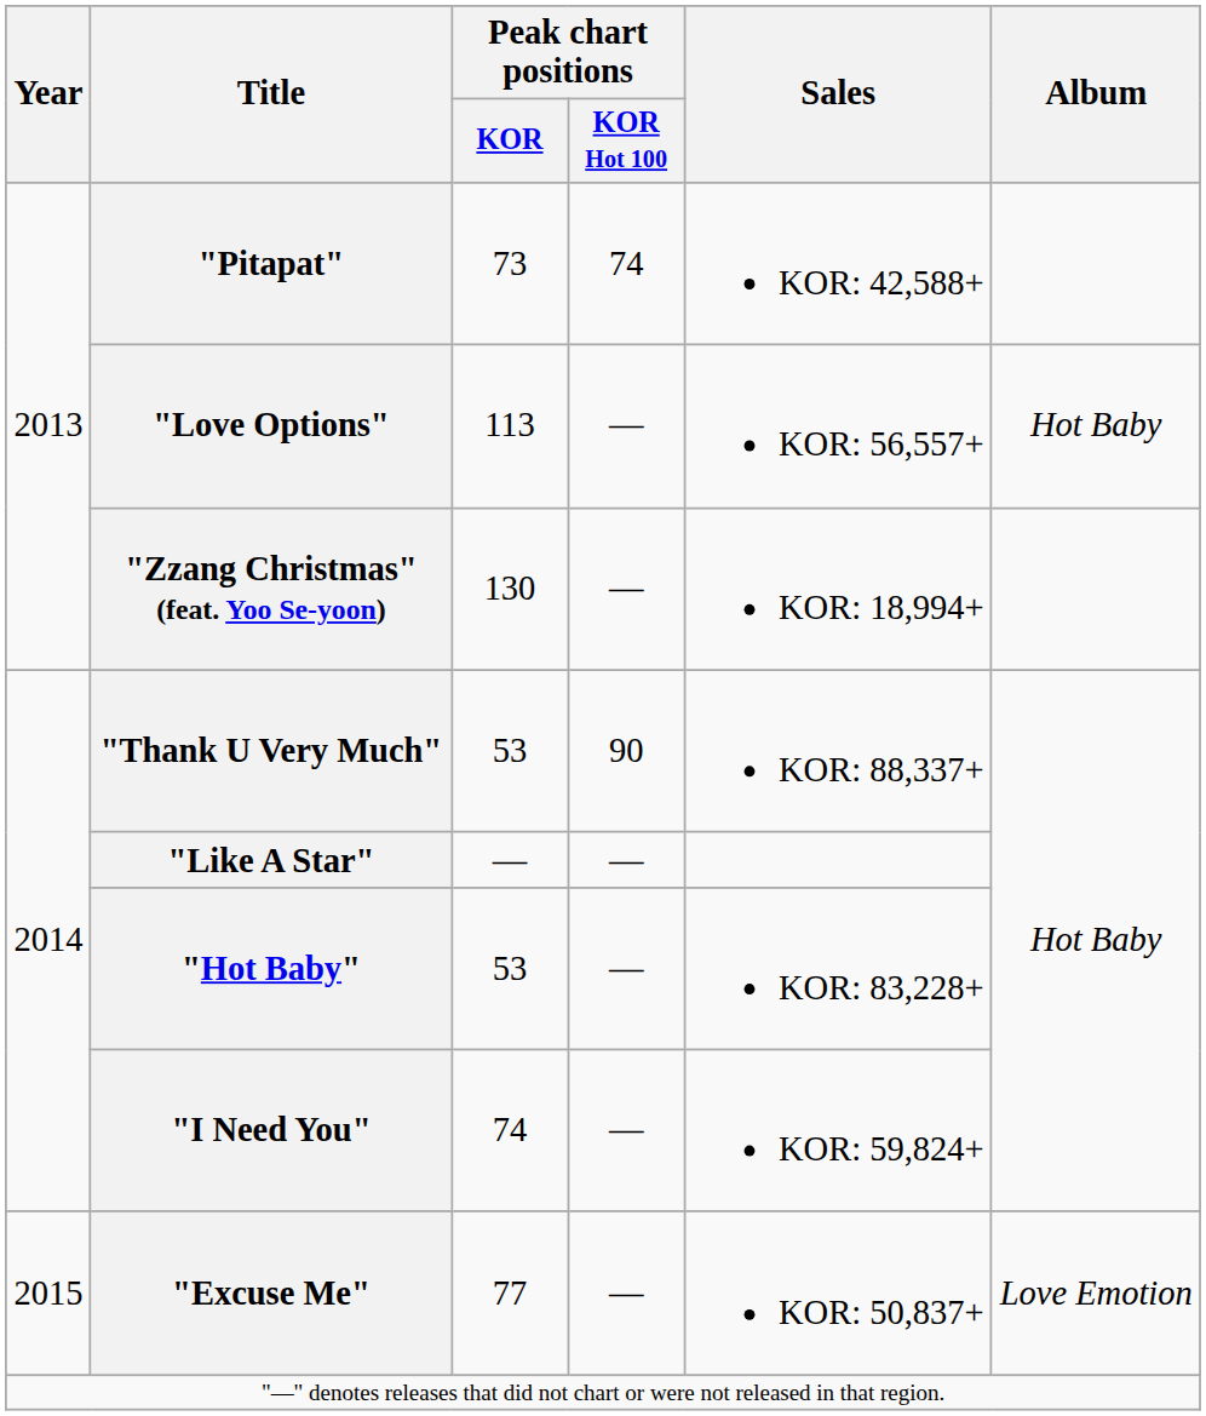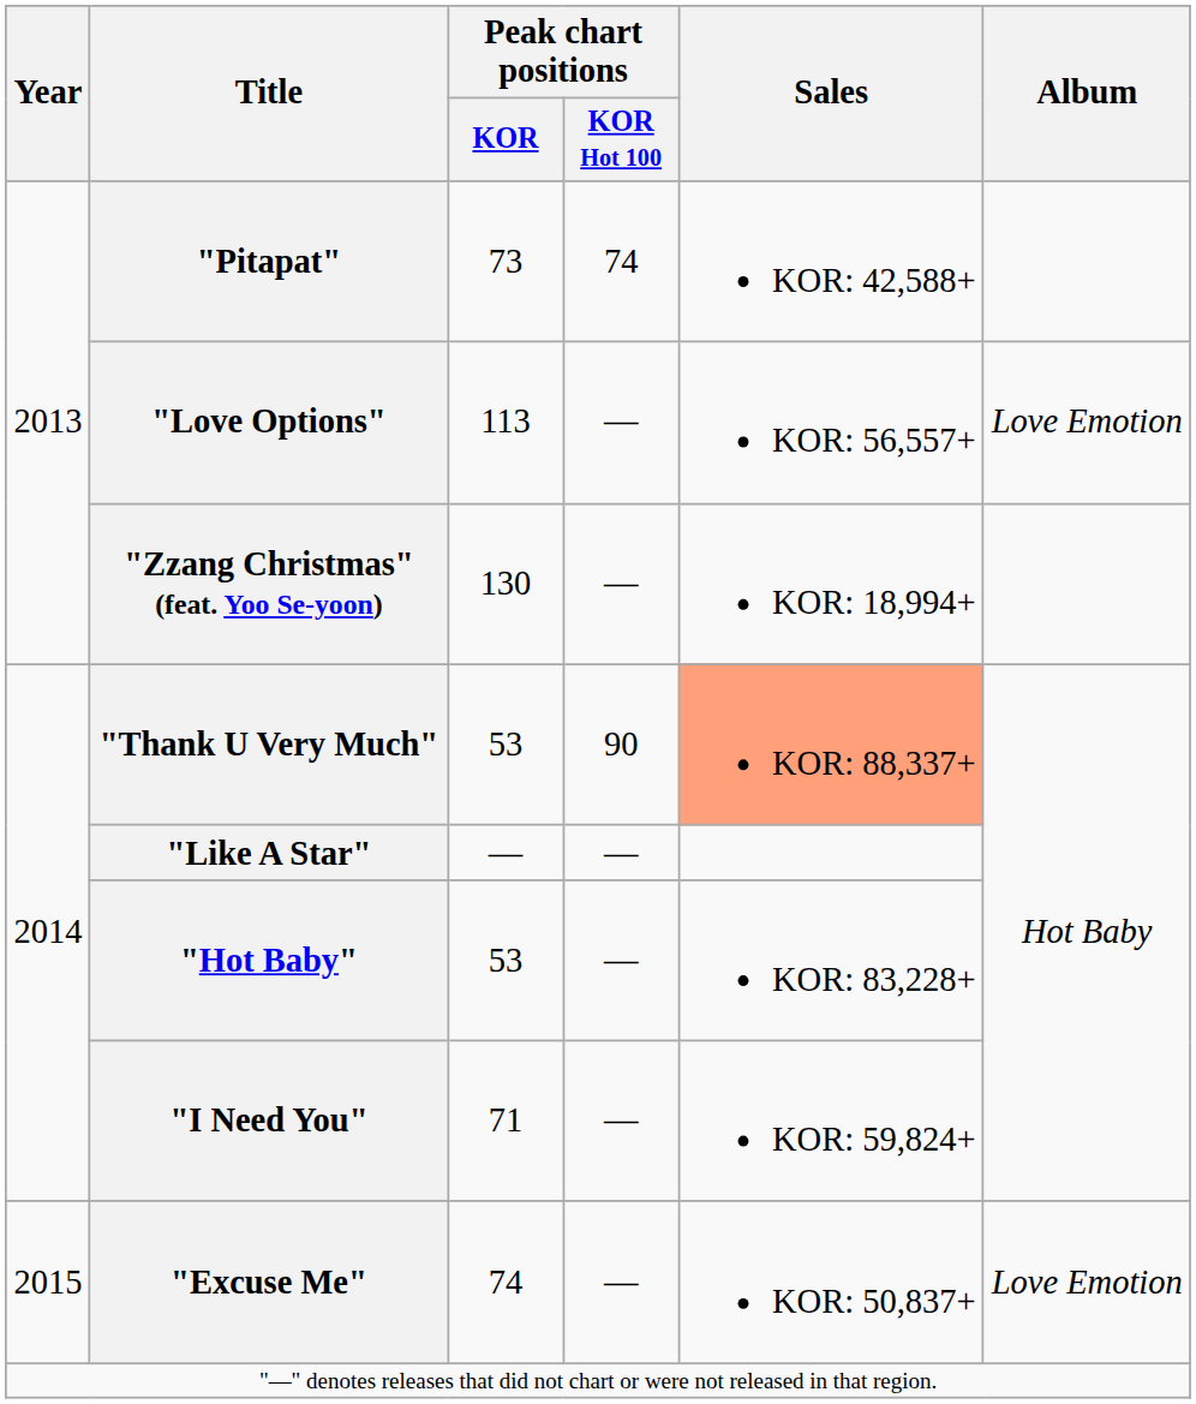"Love Options" | Album: Hot Baby -> Love Emotion
"Thank U Very Much" | Sales: no background -> lightsalmon background
"I Need You" | Peak chart positions / KOR: 74 -> 71
"Excuse Me" | Peak chart positions / KOR: 77 -> 74
